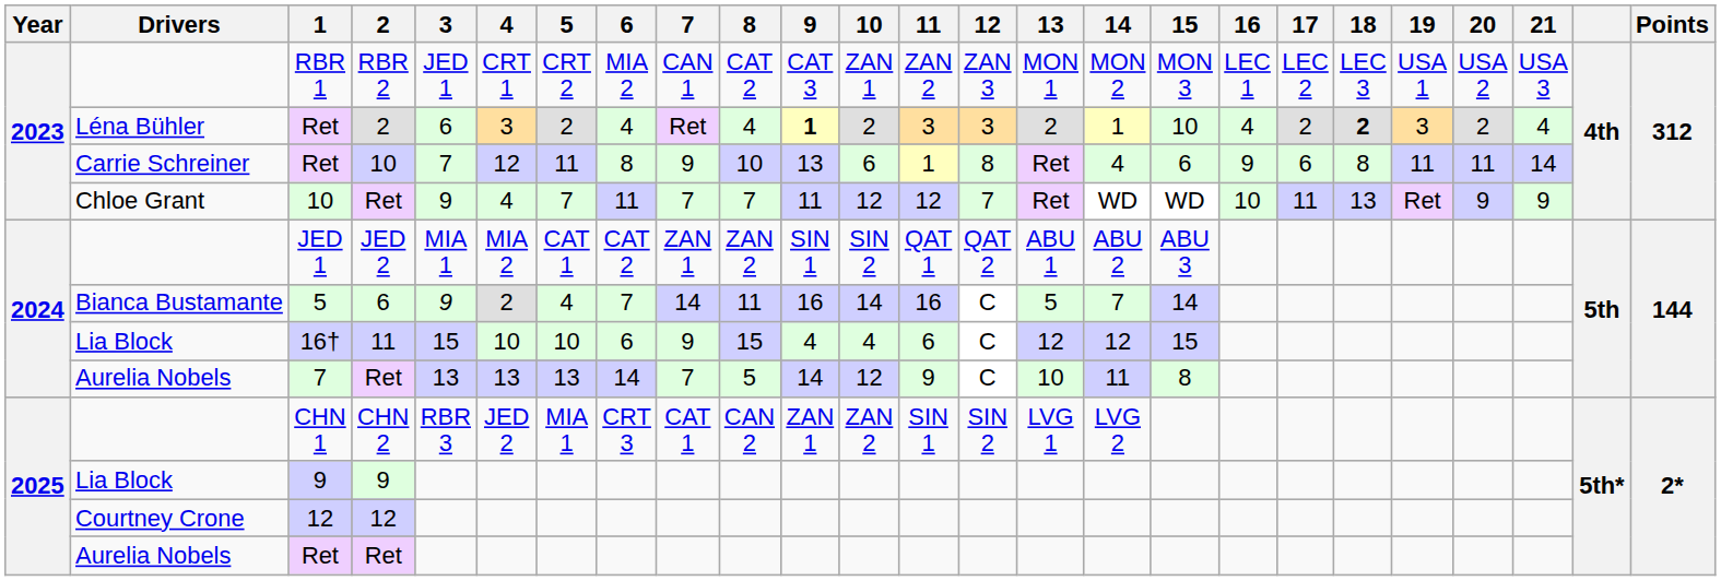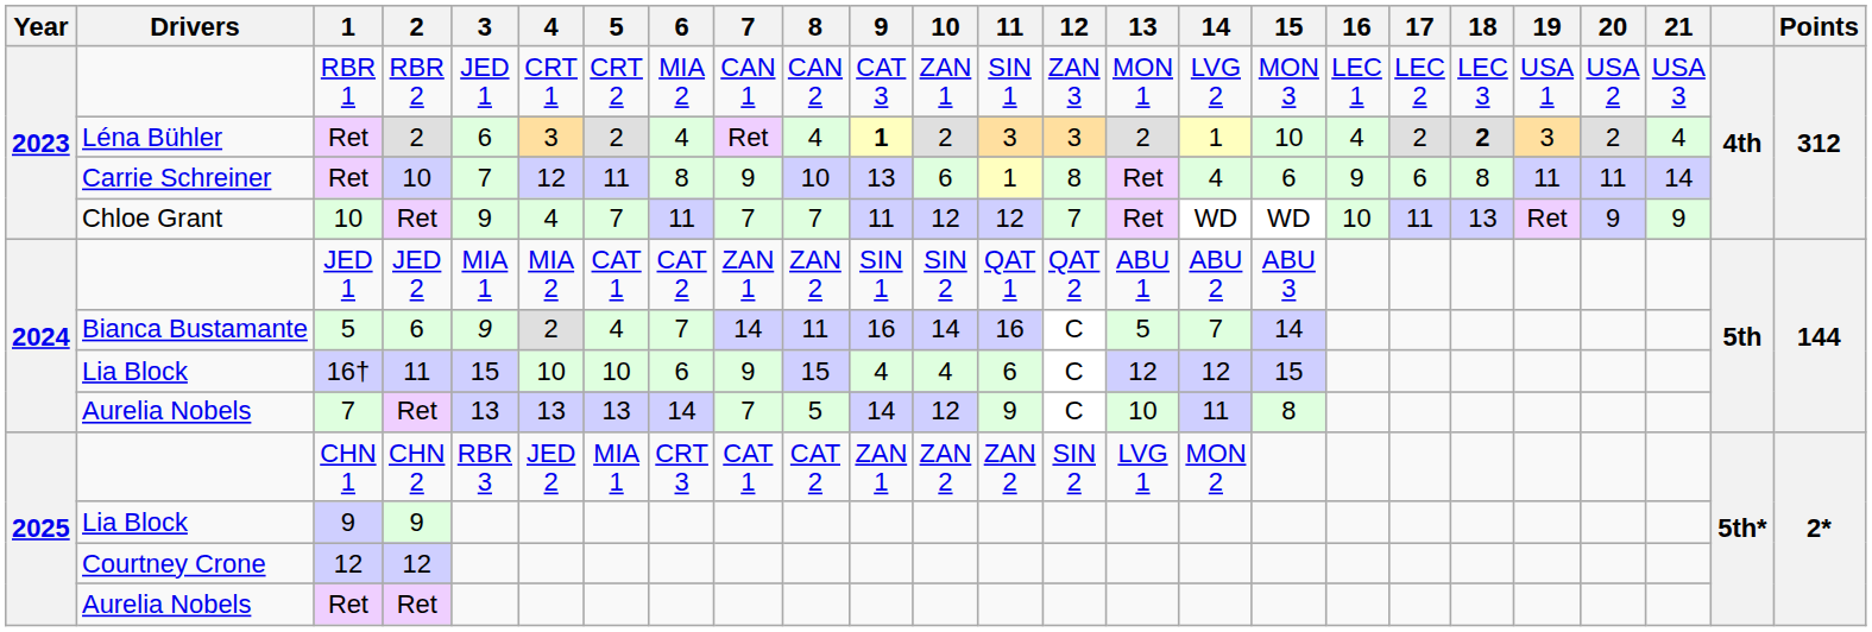RBR 1 | 8: CAT 2 -> CAN 2
RBR 1 | 11: ZAN 2 -> SIN 1
RBR 1 | 14: MON 2 -> LVG 2
CHN 1 | 8: CAN 2 -> CAT 2
CHN 1 | 11: SIN 1 -> ZAN 2
CHN 1 | 14: LVG 2 -> MON 2
